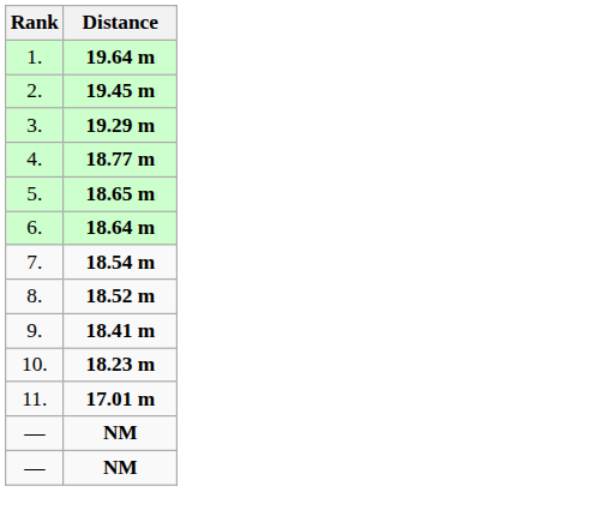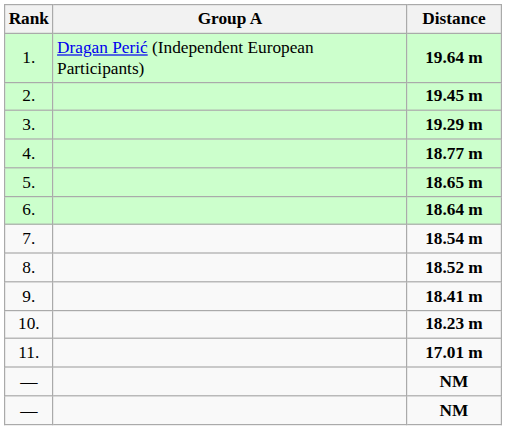+ column: Group A | Dragan Perić (Independent European Participants)
